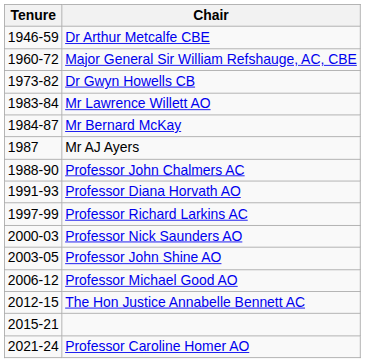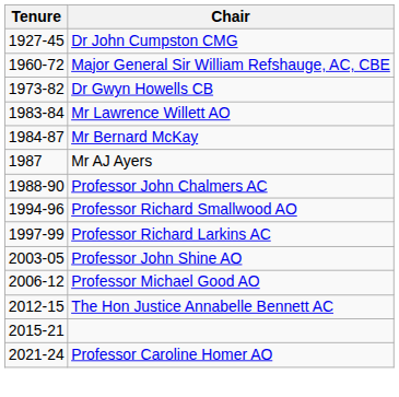+ row: 1927-45 | Dr John Cumpston CMG
- row: 1946-59 | Dr Arthur Metcalfe CBE
- row: 1991-93 | Professor Diana Horvath AO
+ row: 1994-96 | Professor Richard Smallwood AO
- row: 2000-03 | Professor Nick Saunders AO
